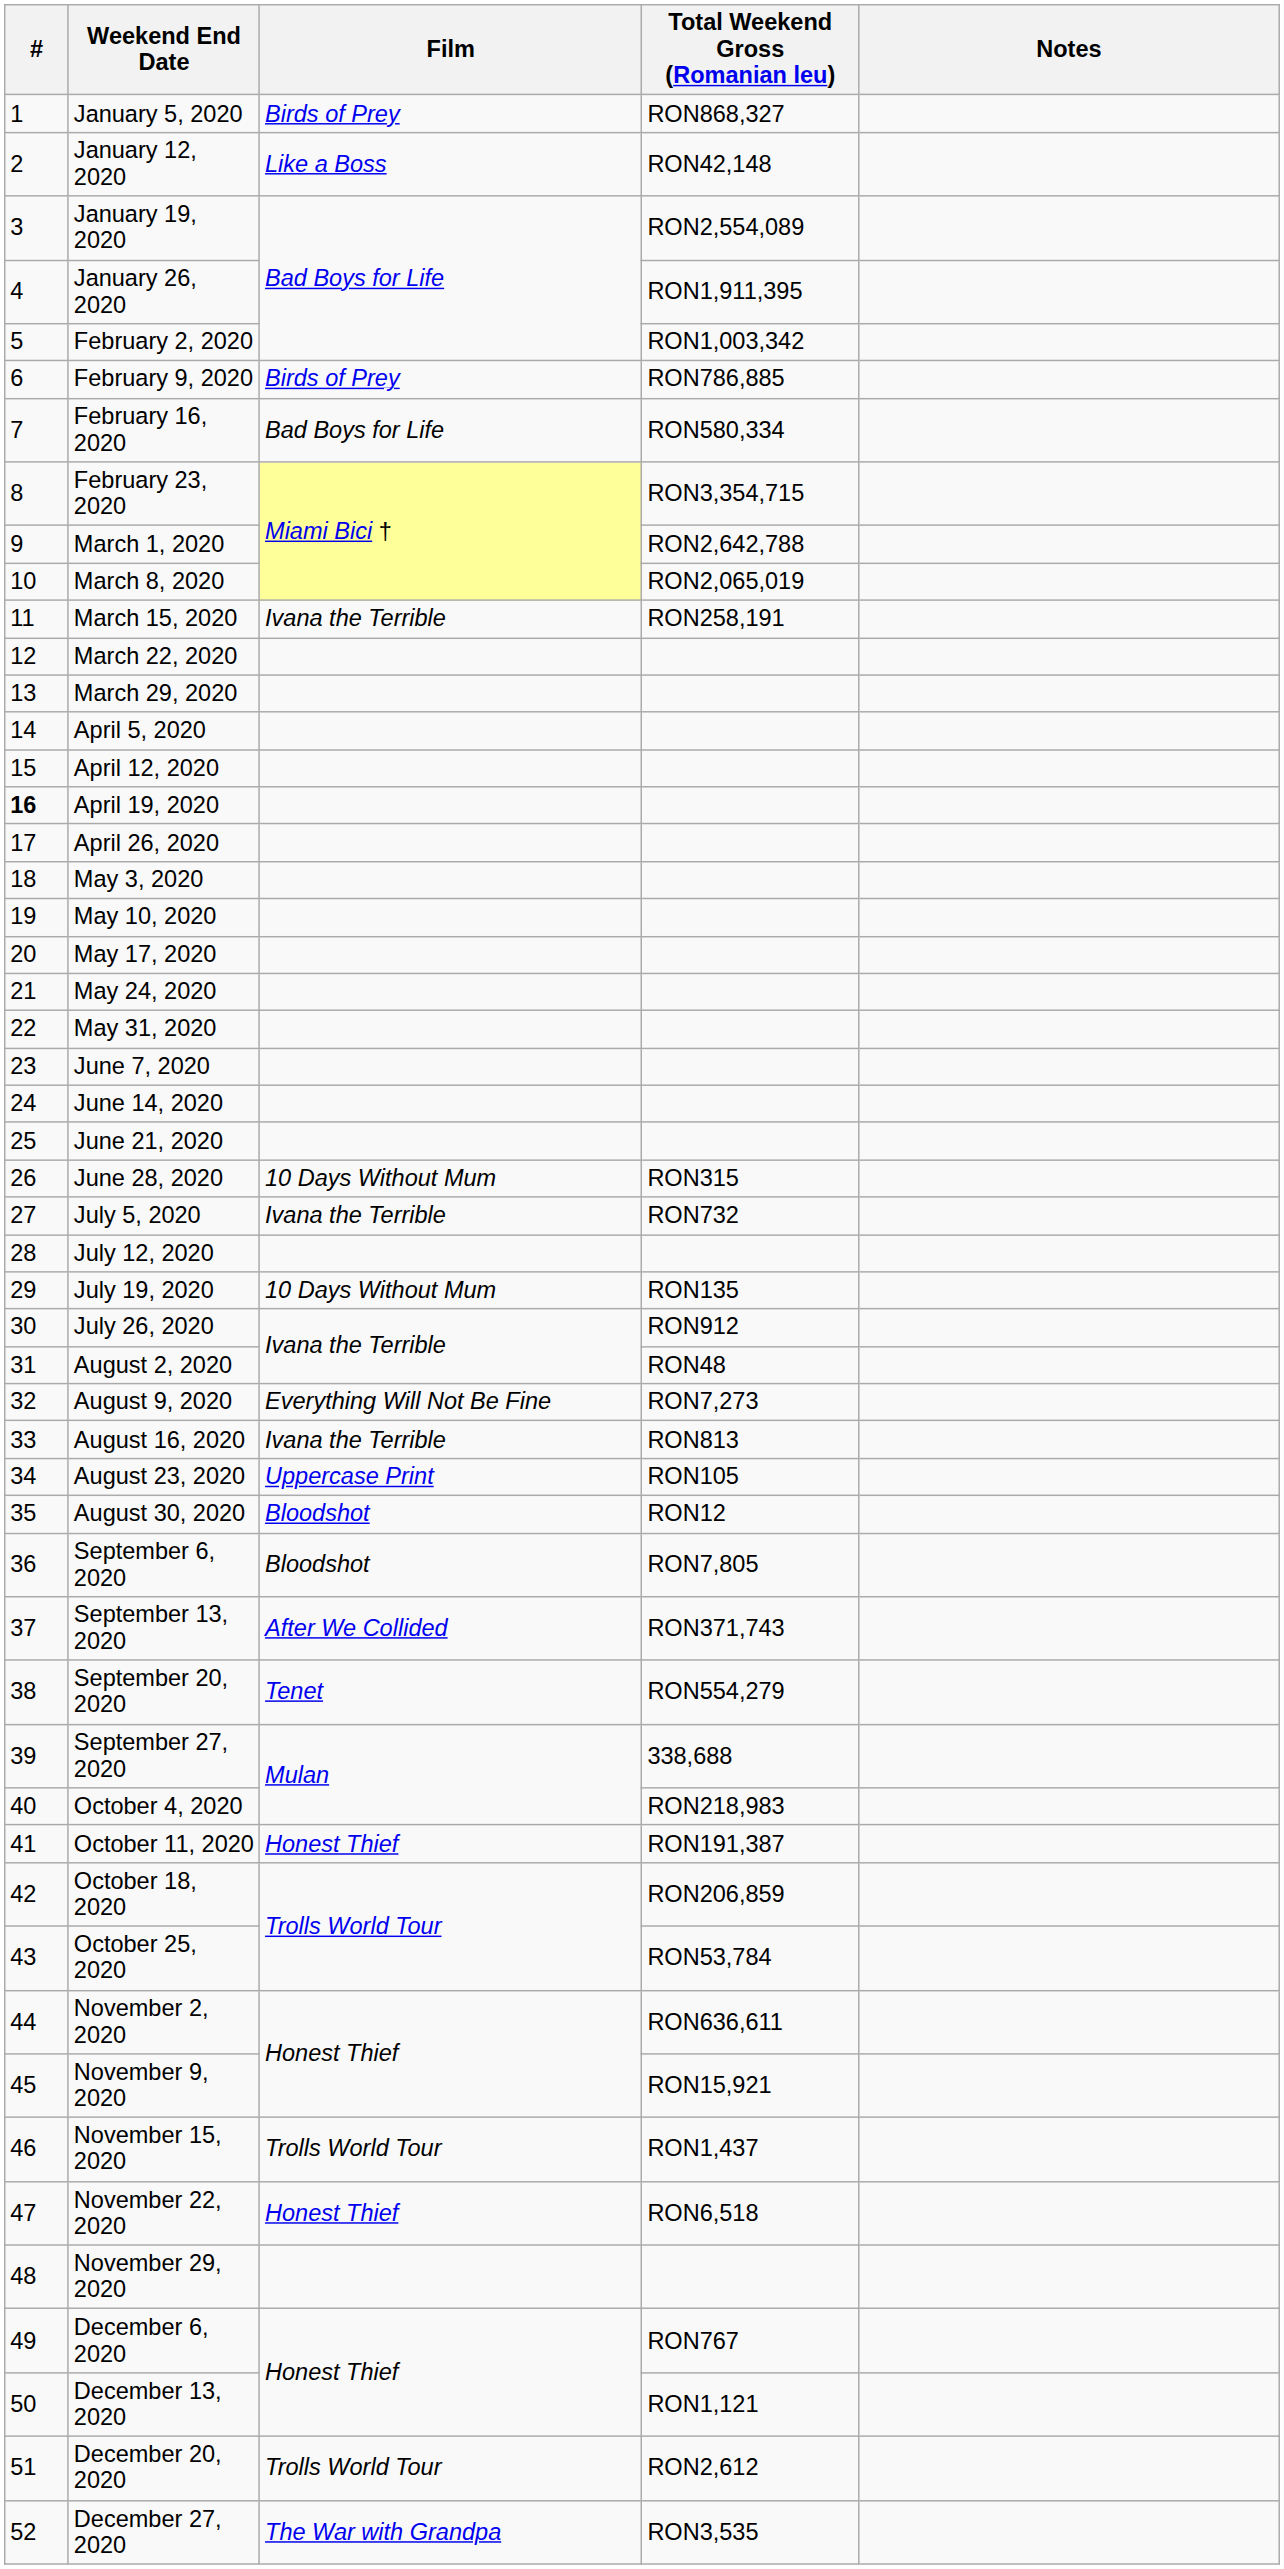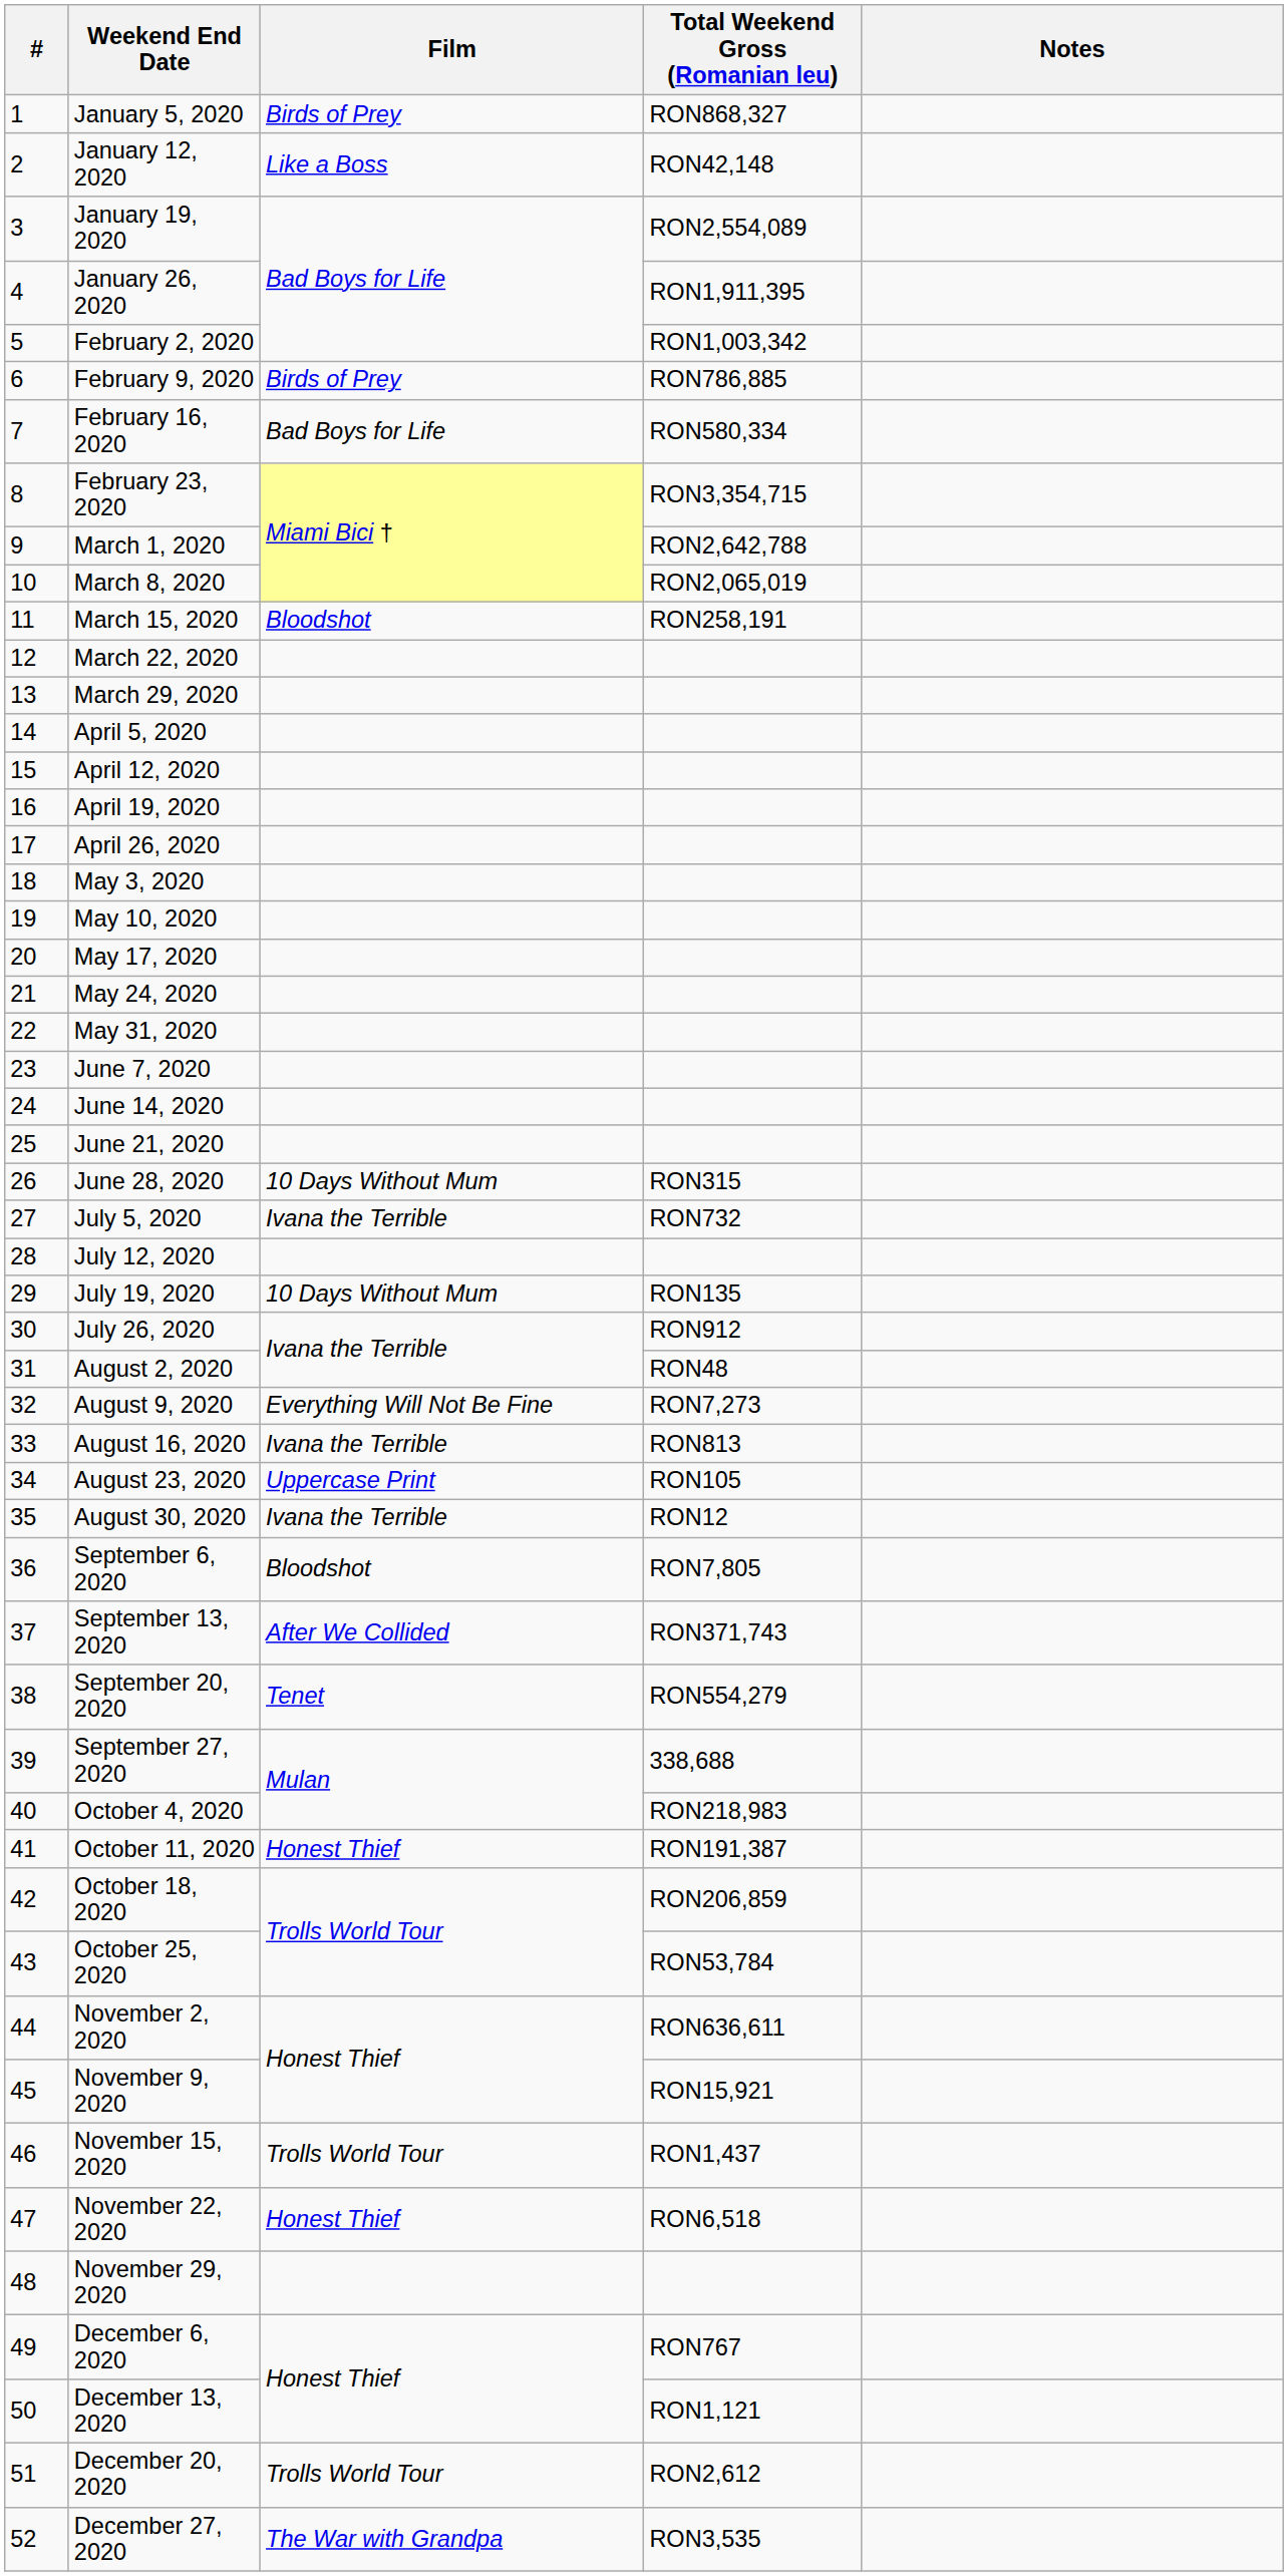March 15, 2020 | Film: Ivana the Terrible -> Bloodshot
April 19, 2020 | #: bold -> normal
August 30, 2020 | Film: Bloodshot -> Ivana the Terrible
